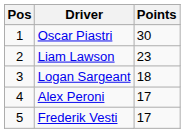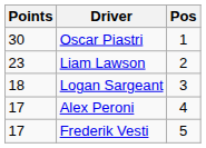columns swapped: Pos <-> Points
